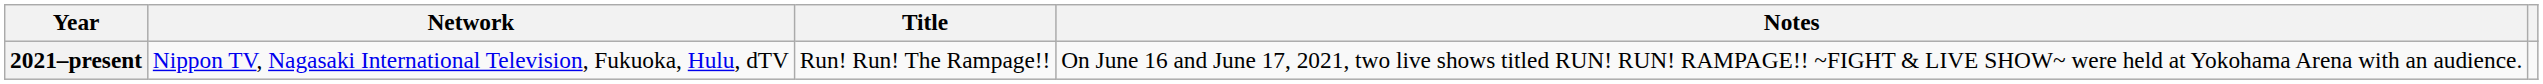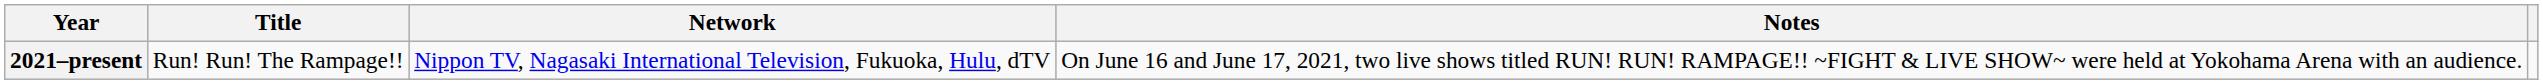columns swapped: Title <-> Network
